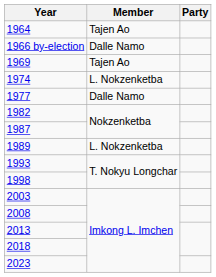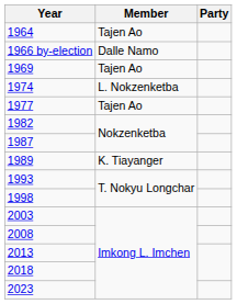1977 | Member: Dalle Namo -> Tajen Ao
1989 | Member: L. Nokzenketba -> K. Tiayanger
